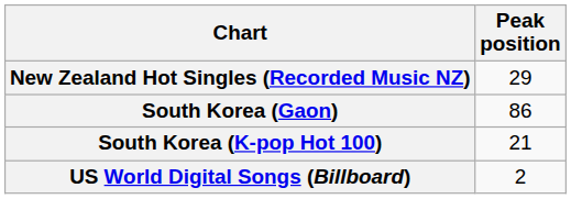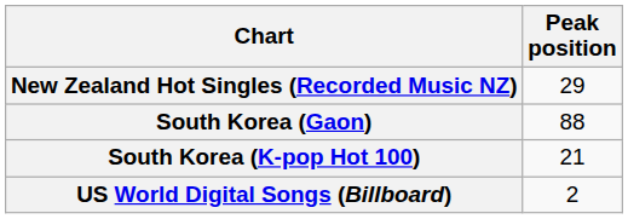South Korea (Gaon) | Peak position: 86 -> 88
